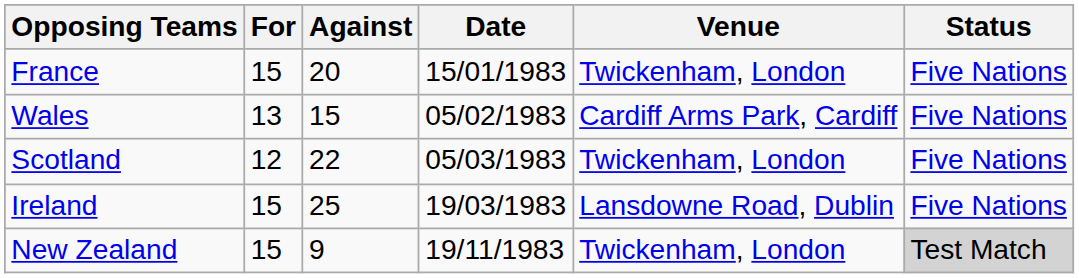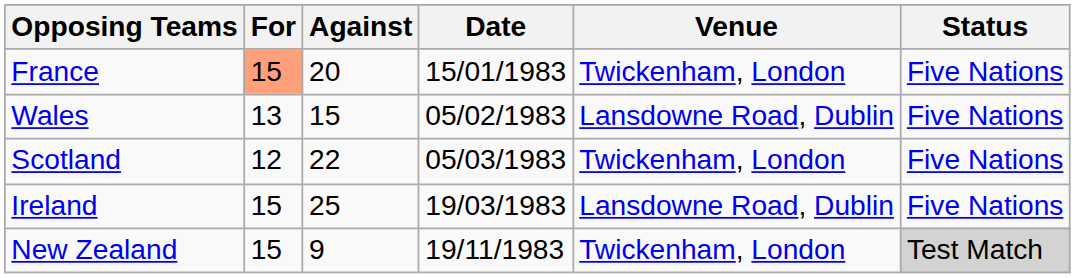France | For: no background -> lightsalmon background
Wales | Venue: Cardiff Arms Park, Cardiff -> Lansdowne Road, Dublin
